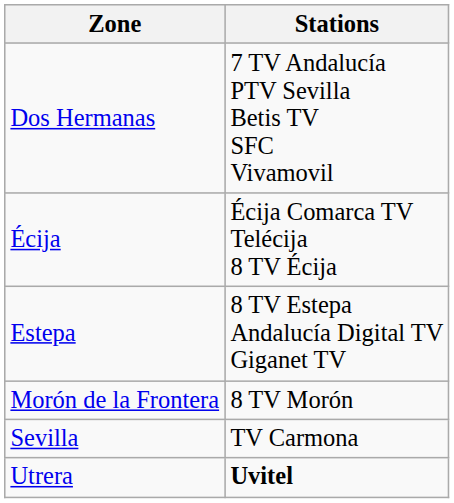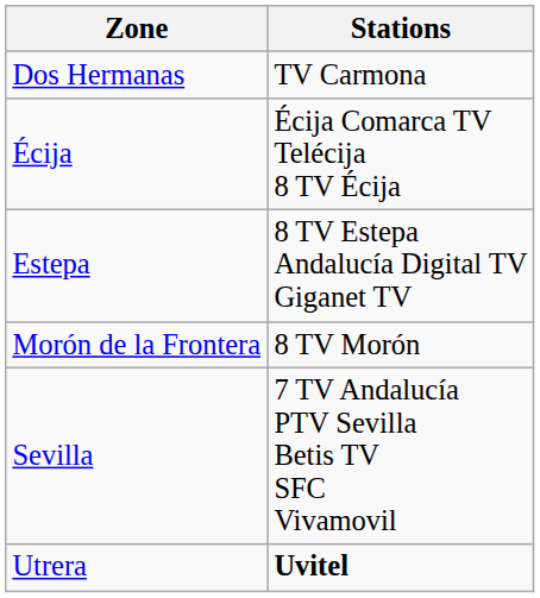Dos Hermanas | Stations: 7 TV Andalucía PTV Sevilla Betis TV SFC Vivamovil -> TV Carmona
Sevilla | Stations: TV Carmona -> 7 TV Andalucía PTV Sevilla Betis TV SFC Vivamovil
